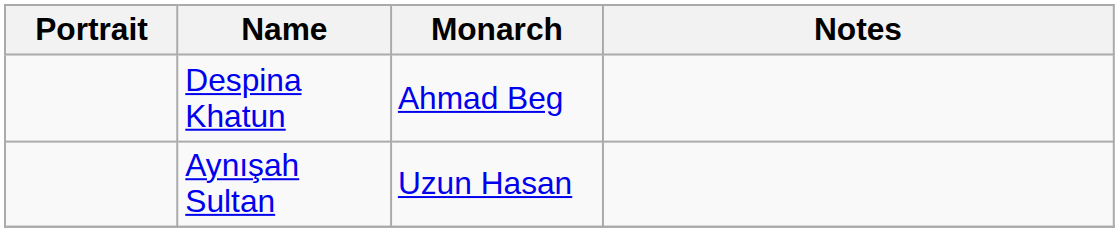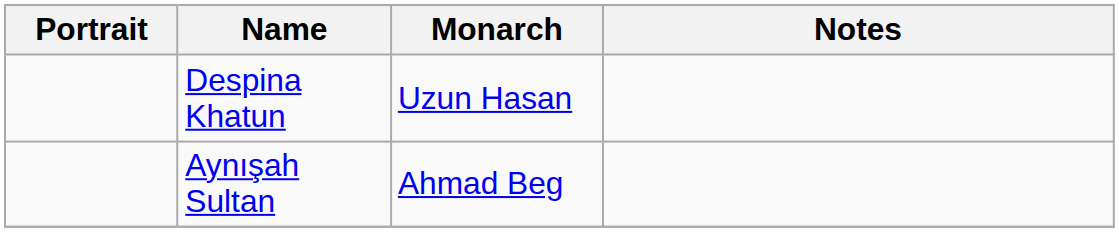Despina Khatun | Monarch: Ahmad Beg -> Uzun Hasan
Aynışah Sultan | Monarch: Uzun Hasan -> Ahmad Beg
